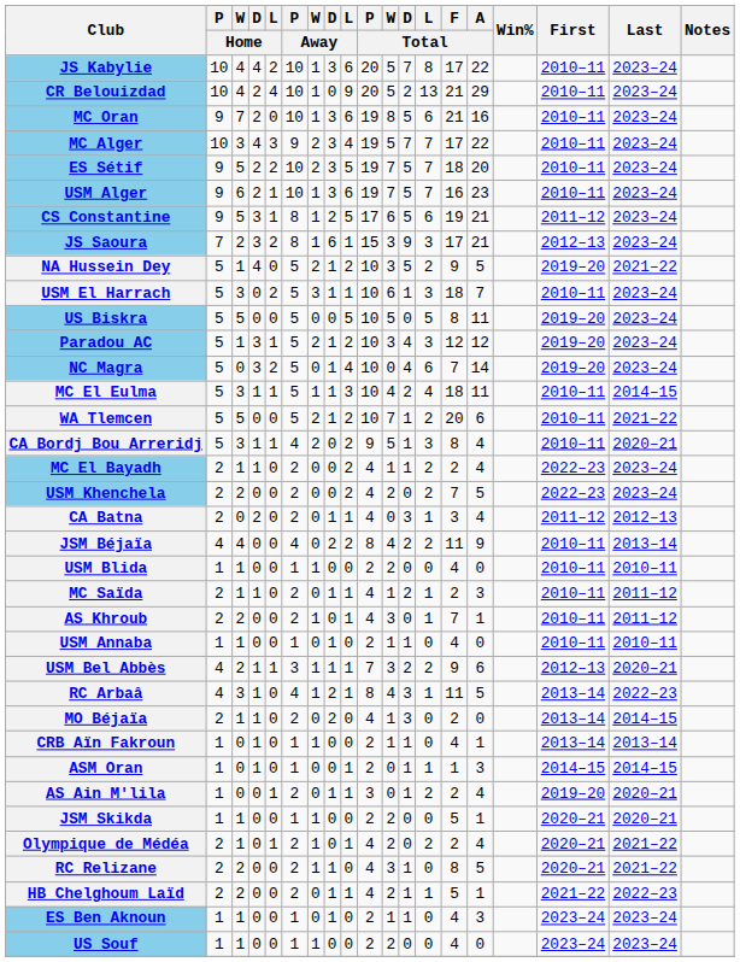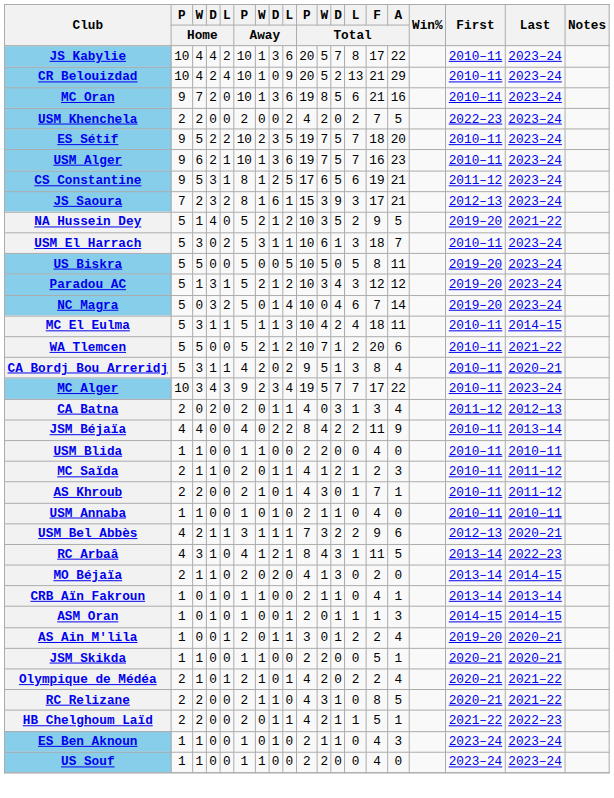rows swapped: MC Alger <-> USM Khenchela
- row: MC El Bayadh | 2 | 1 | 1 | 0 | 2 | 0 | 0 | 2 | 4 | 1 | 1 | 2 | 2 | 4 | 2022–23 | 2023–24
